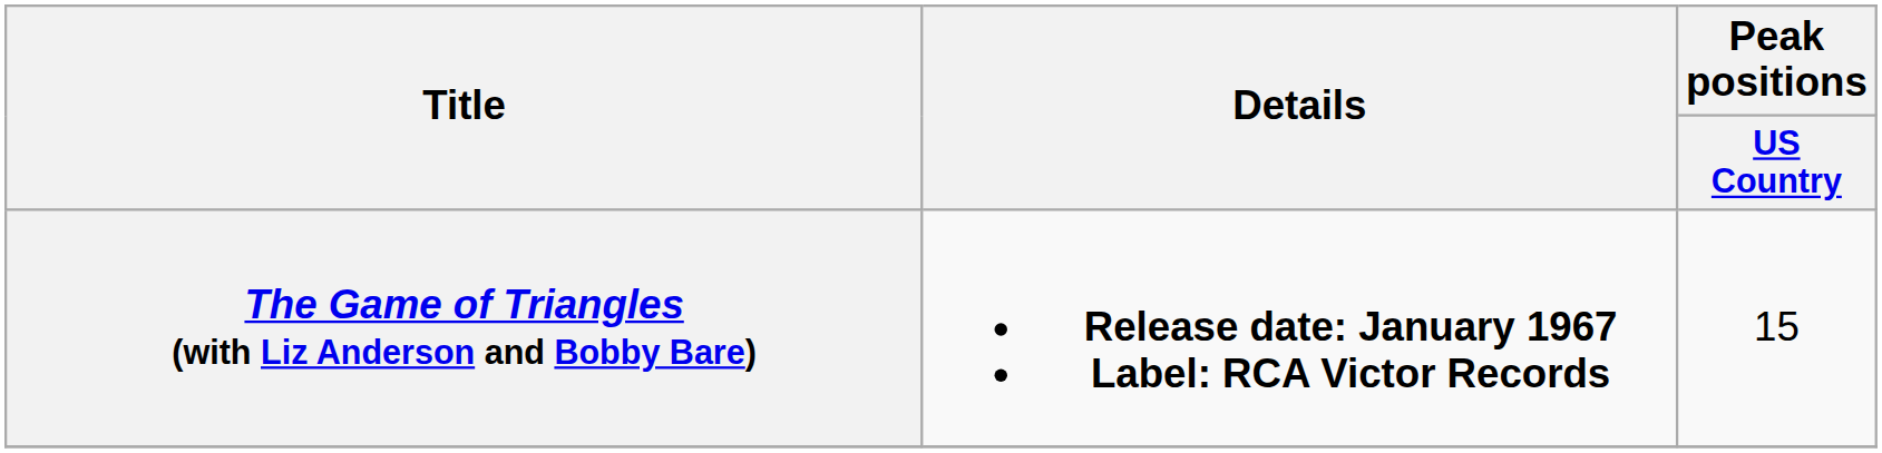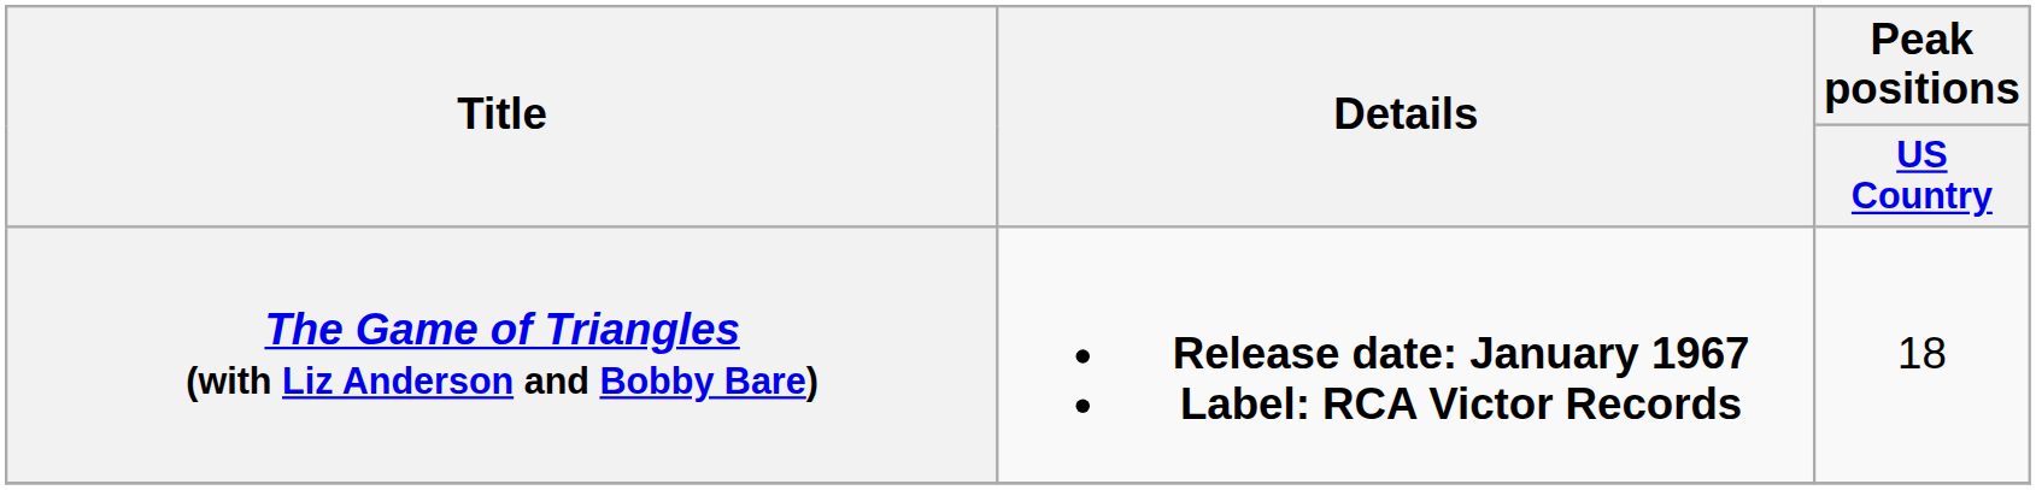The Game of Triangles (with Liz Anderson and Bobby Bare) | Peak positions / US Country: 15 -> 18
